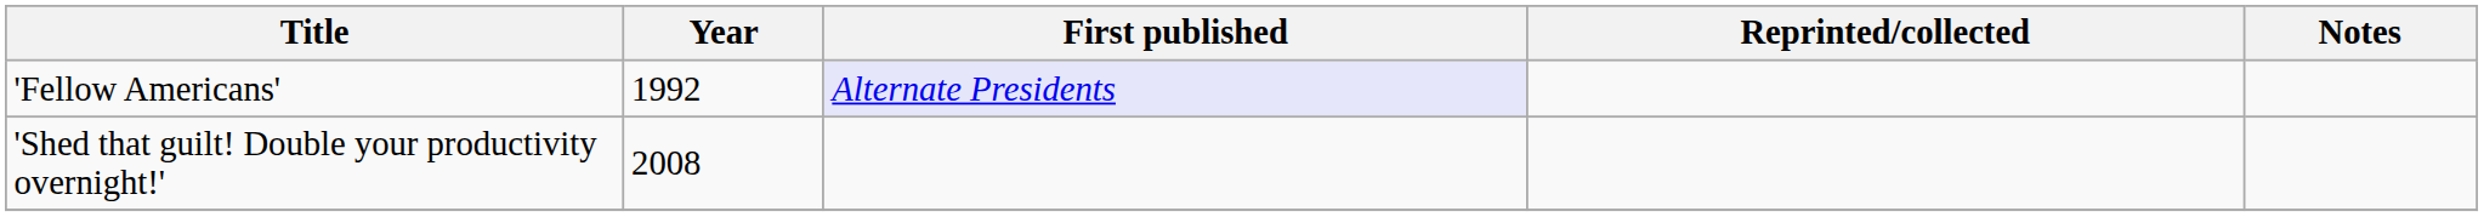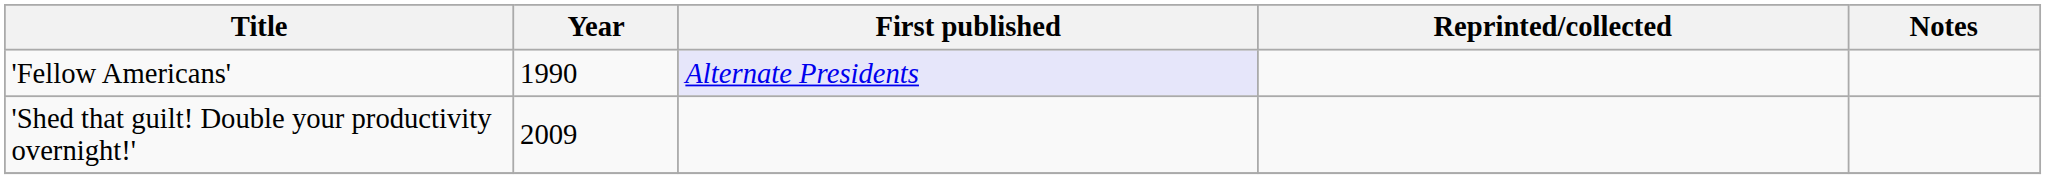'Fellow Americans' | Year: 1992 -> 1990
'Shed that guilt! Double your productivity overnight!' | Year: 2008 -> 2009
